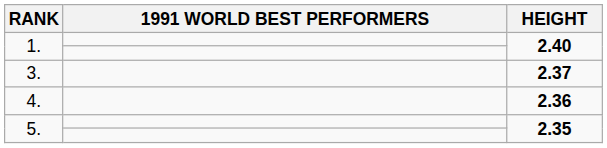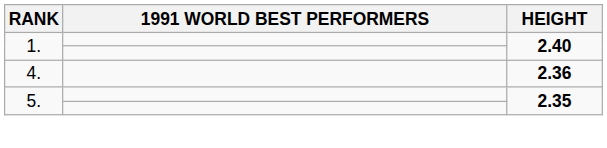- row: 3. | 2.37
